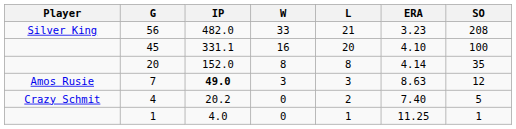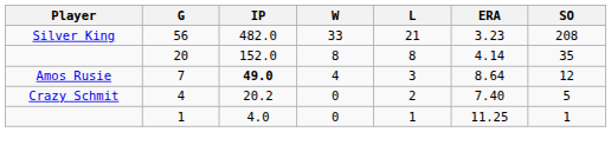- row: 45 | 331.1 | 16 | 20 | 4.10 | 100
7 | W: 3 -> 4
7 | ERA: 8.63 -> 8.64
